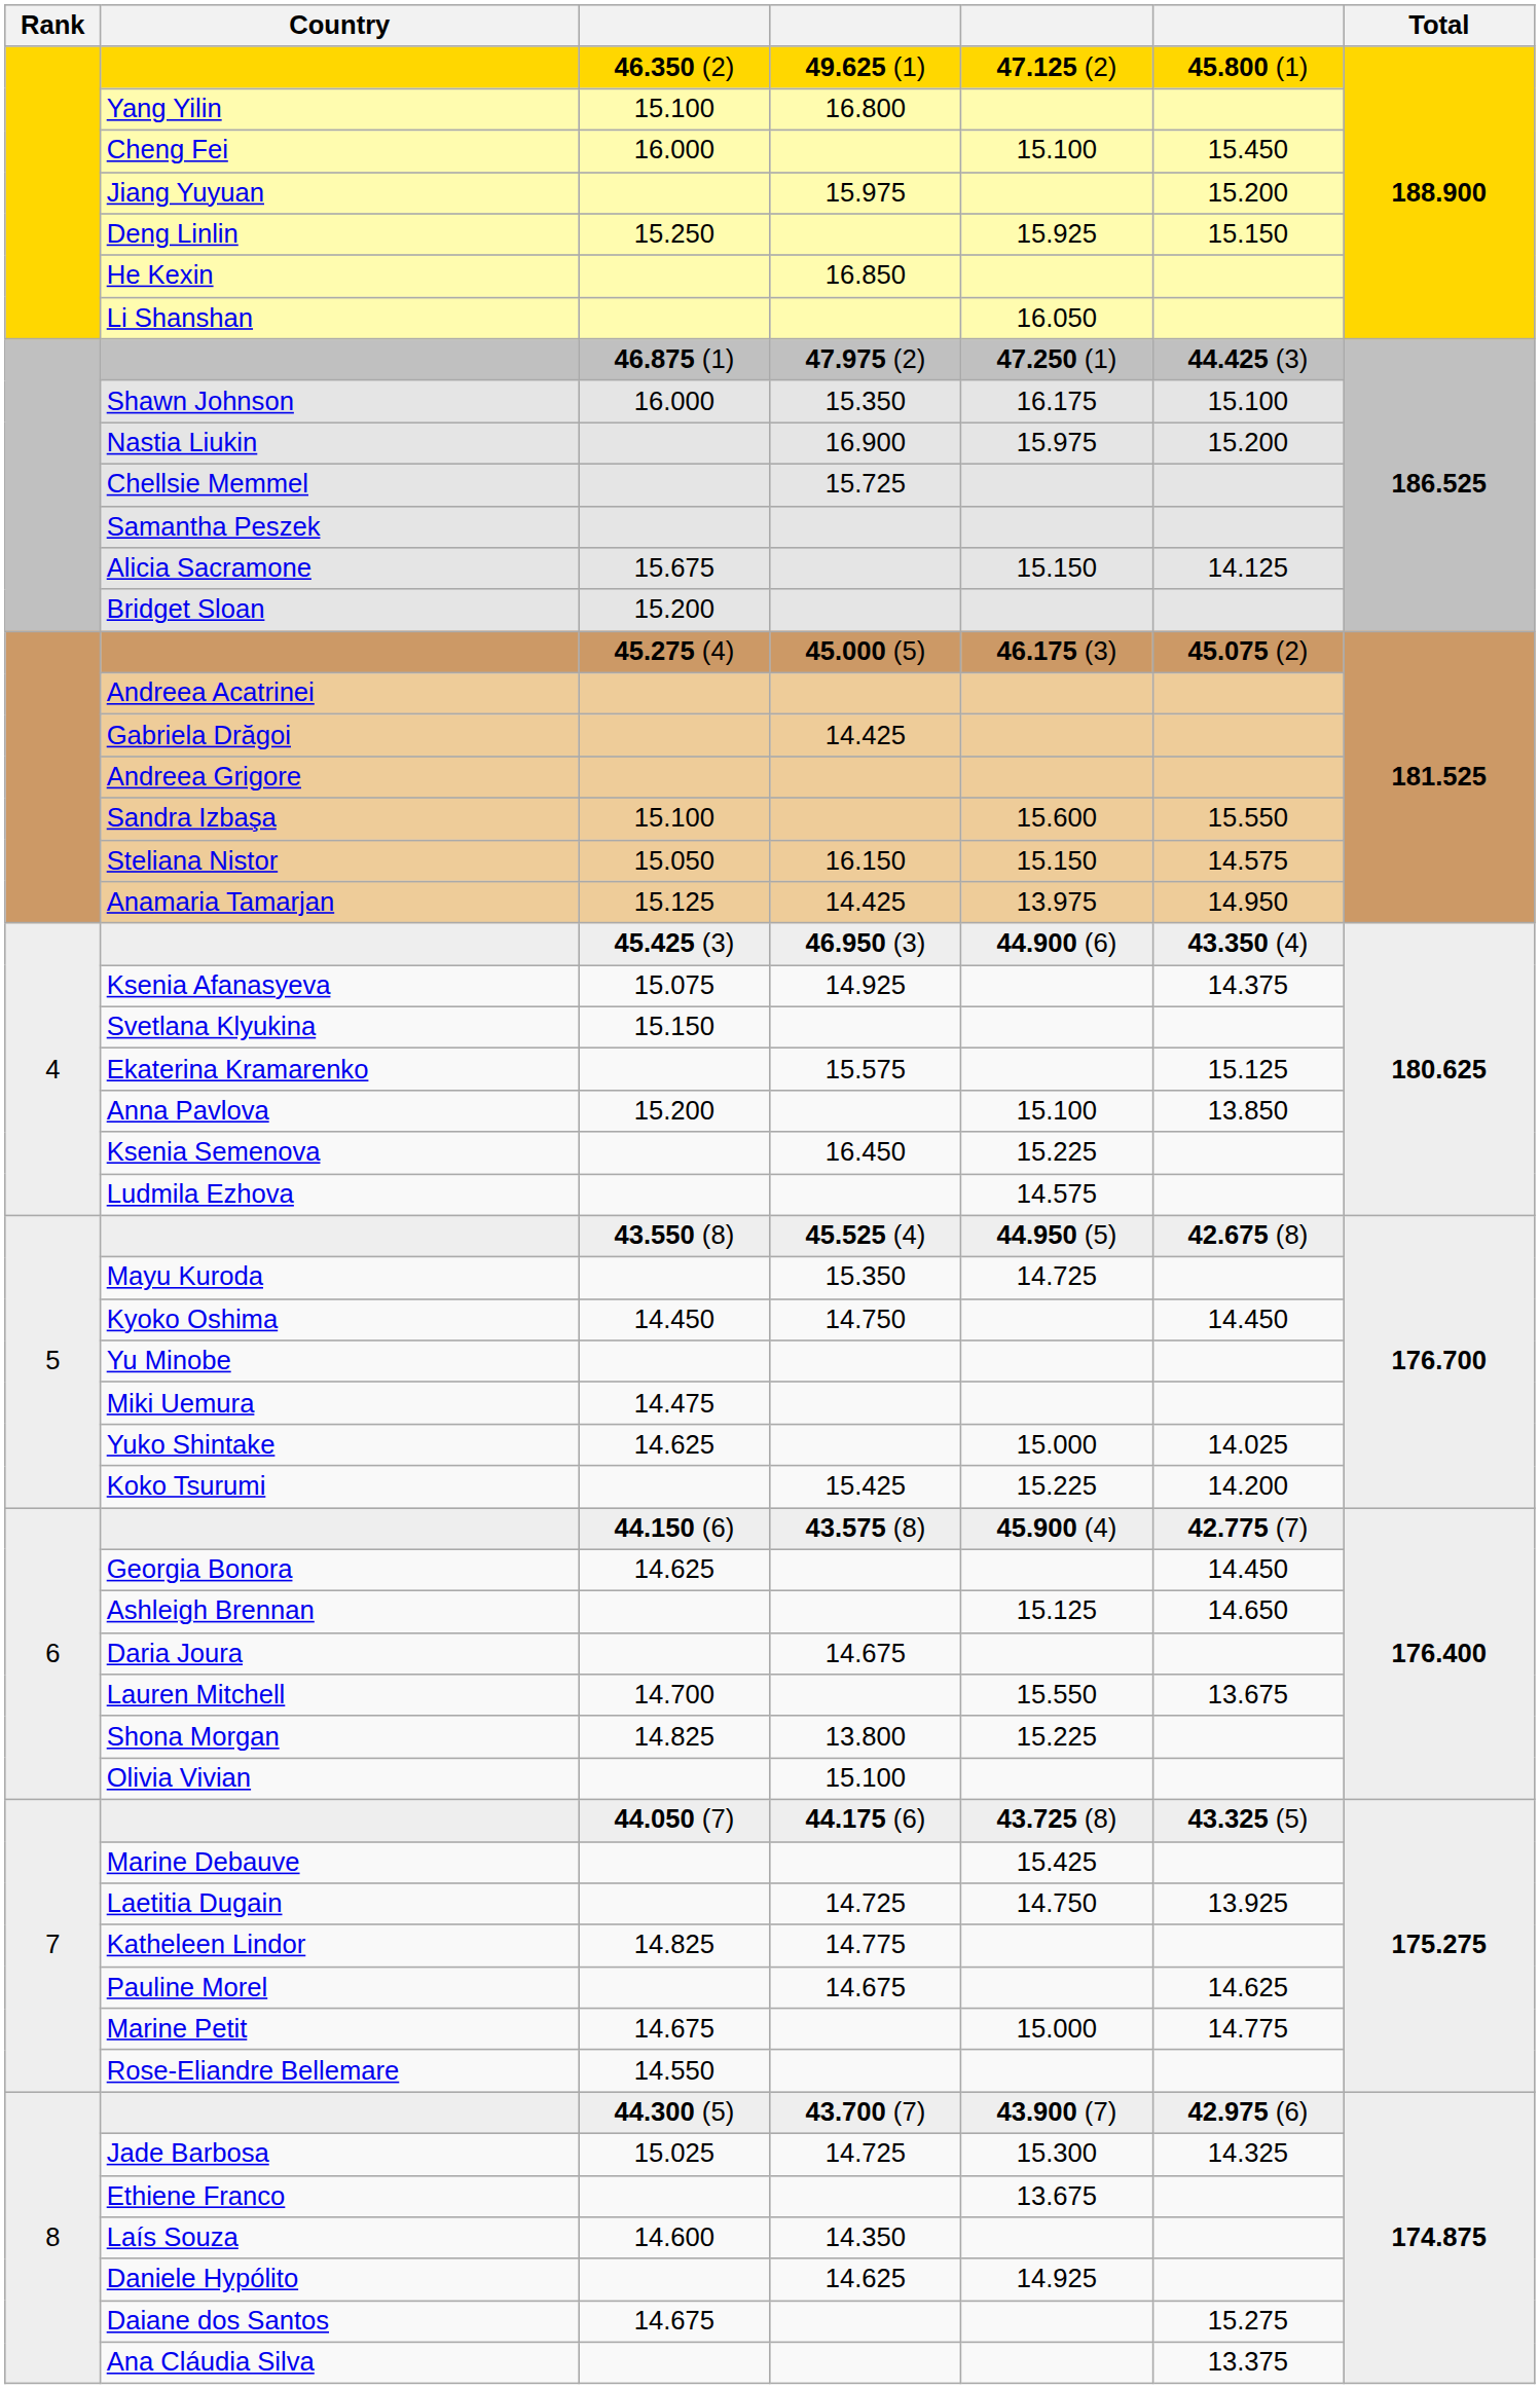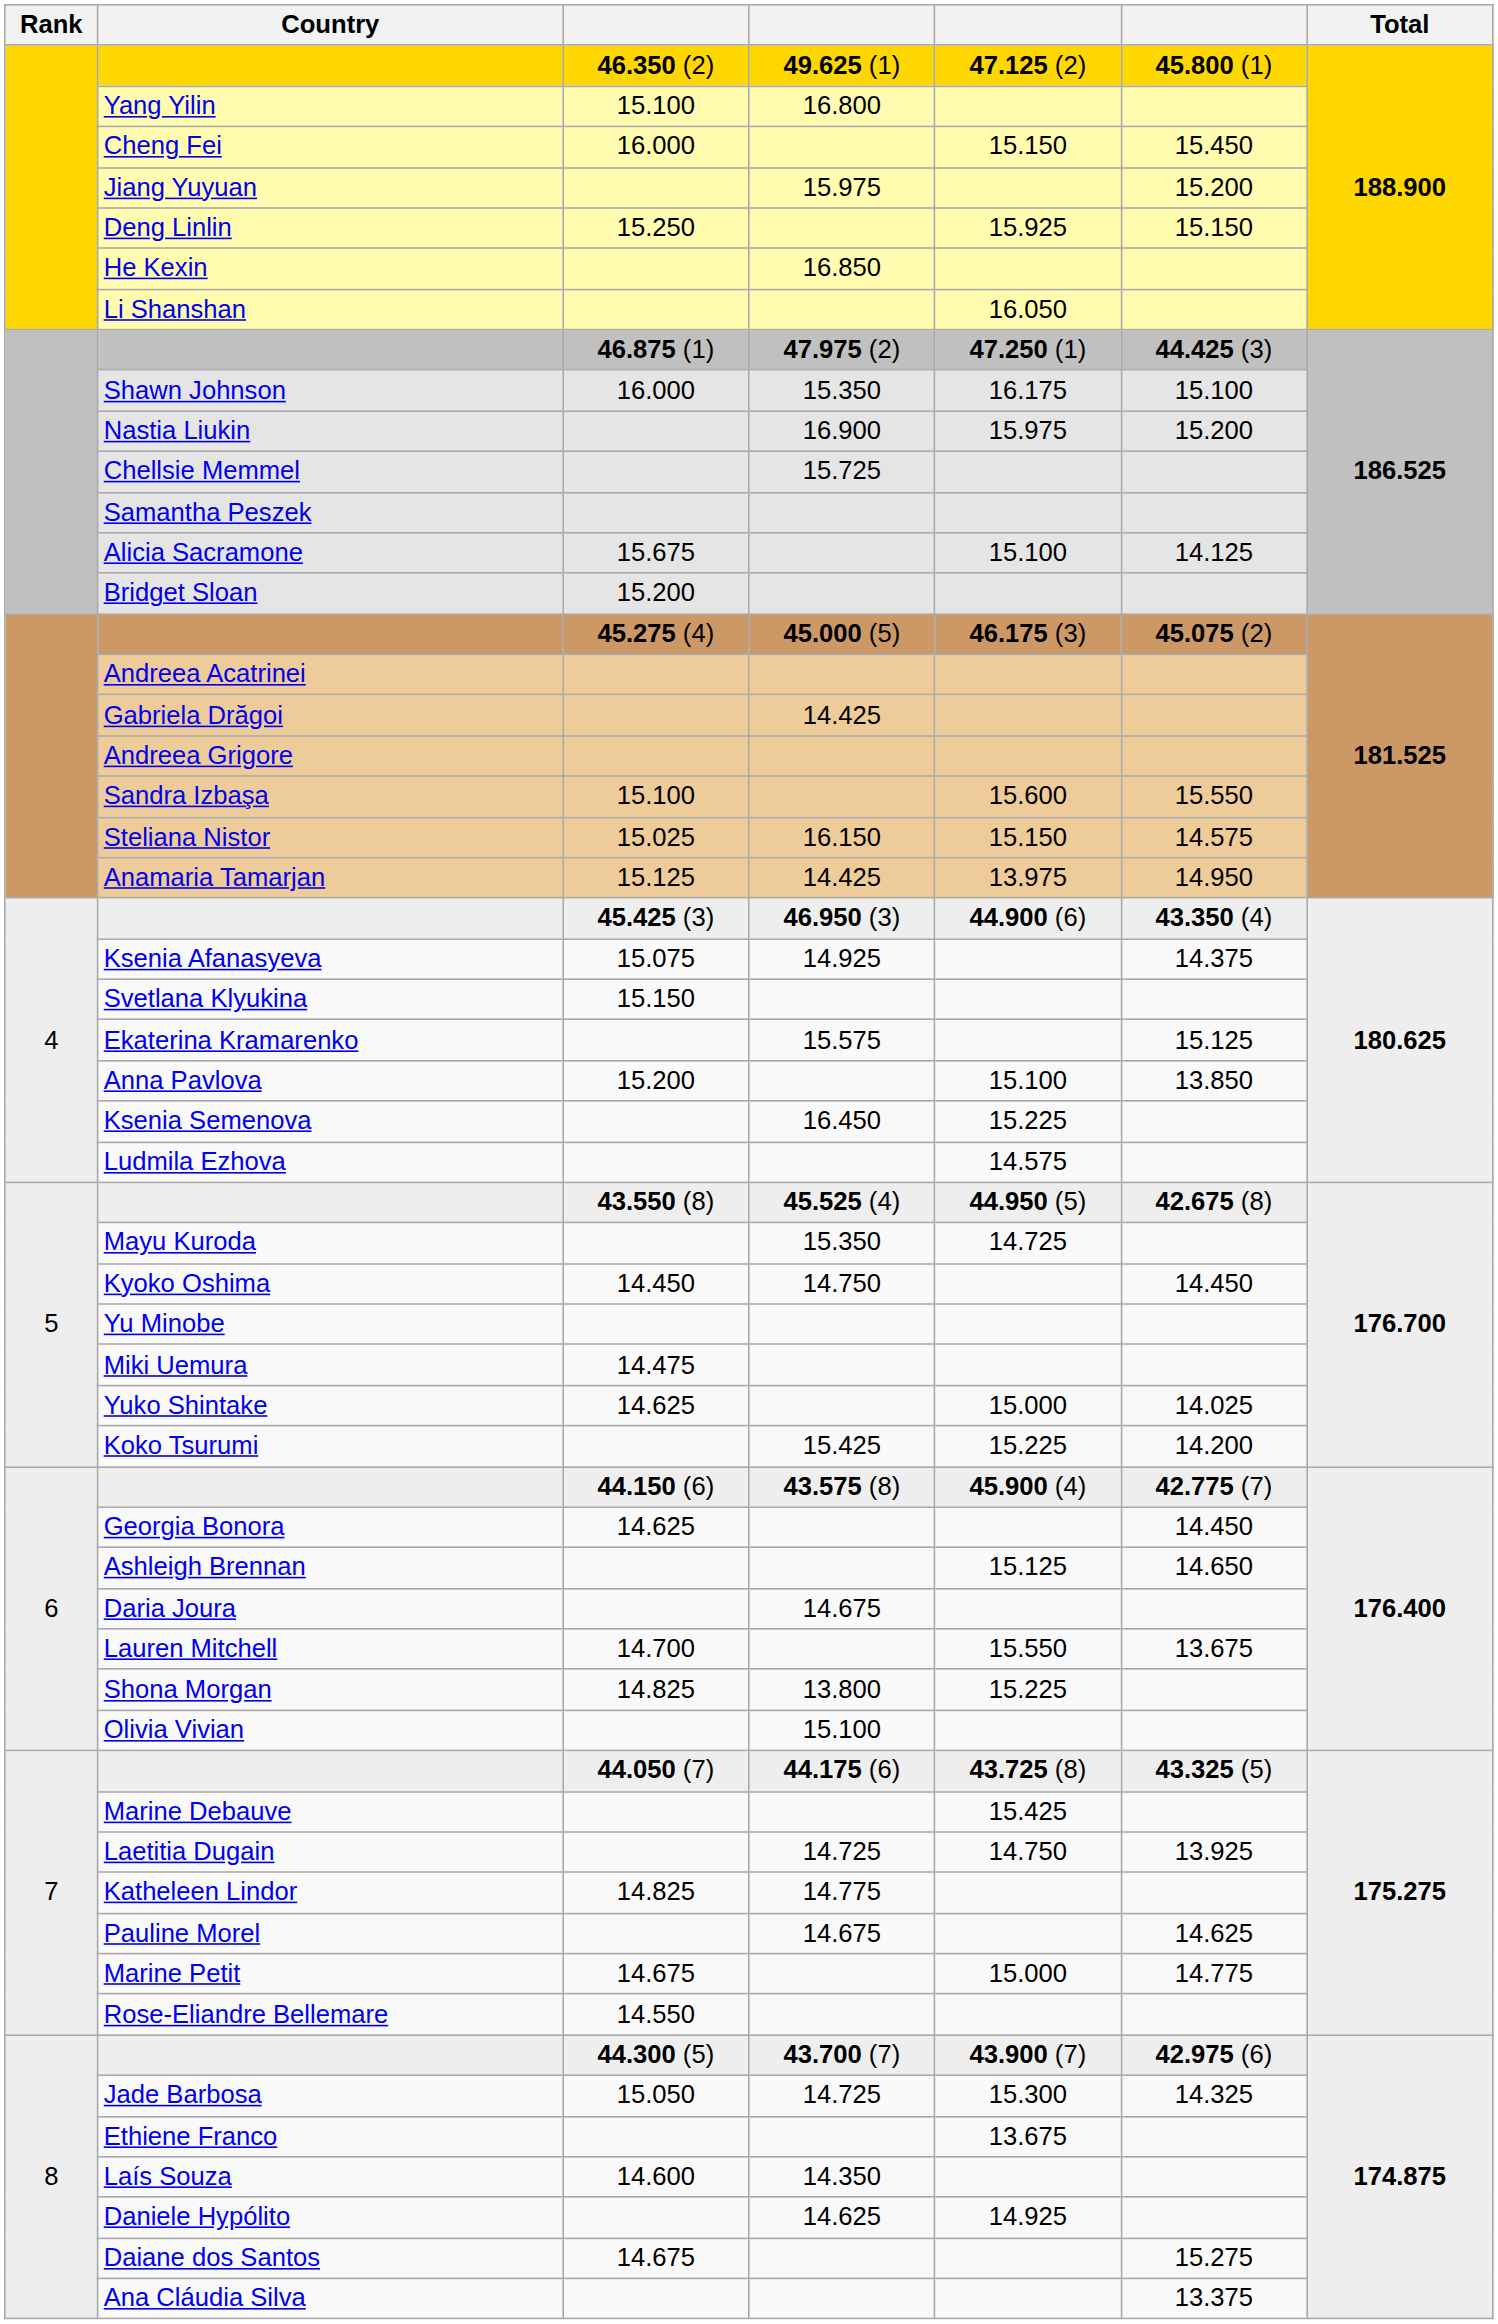Cheng Fei | column 5: 15.100 -> 15.150
Alicia Sacramone | column 5: 15.150 -> 15.100
Steliana Nistor | column 3: 15.050 -> 15.025
Jade Barbosa | column 3: 15.025 -> 15.050
